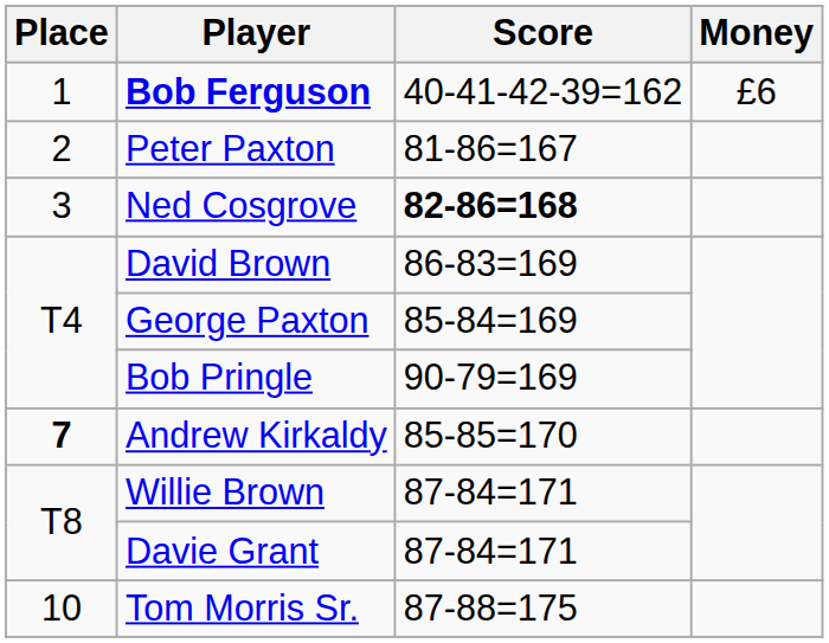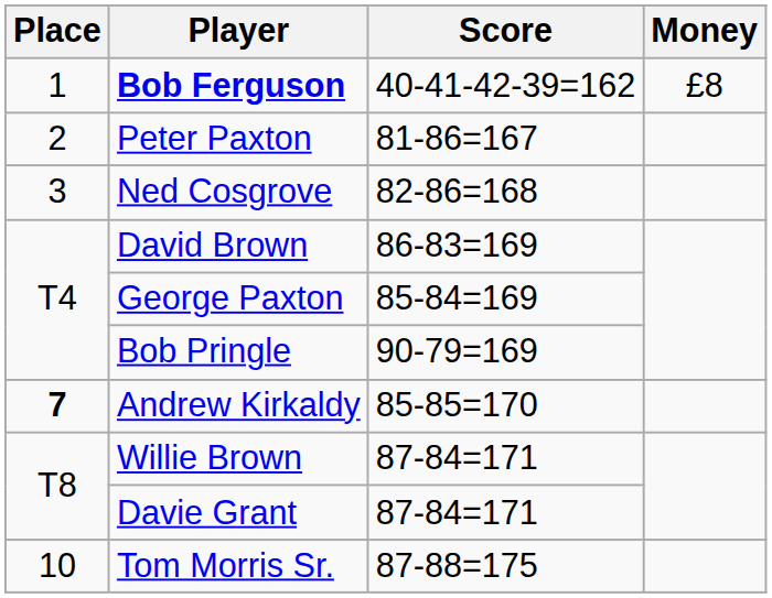Bob Ferguson | Money: £6 -> £8
Ned Cosgrove | Score: bold -> normal
